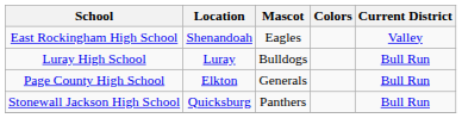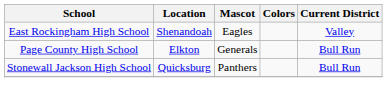- row: Luray High School | Luray | Bulldogs | Bull Run
